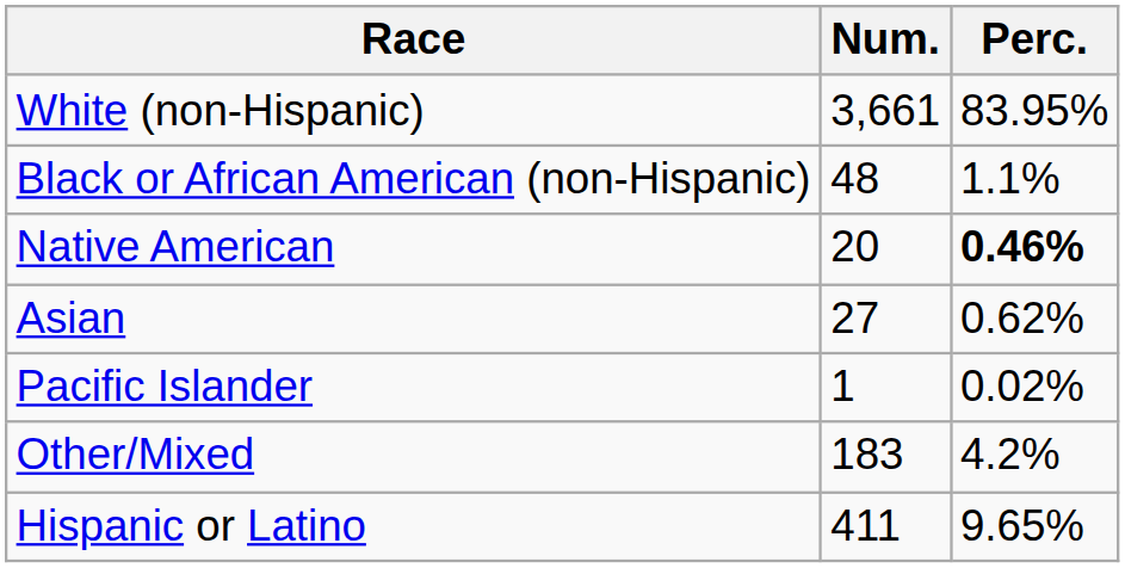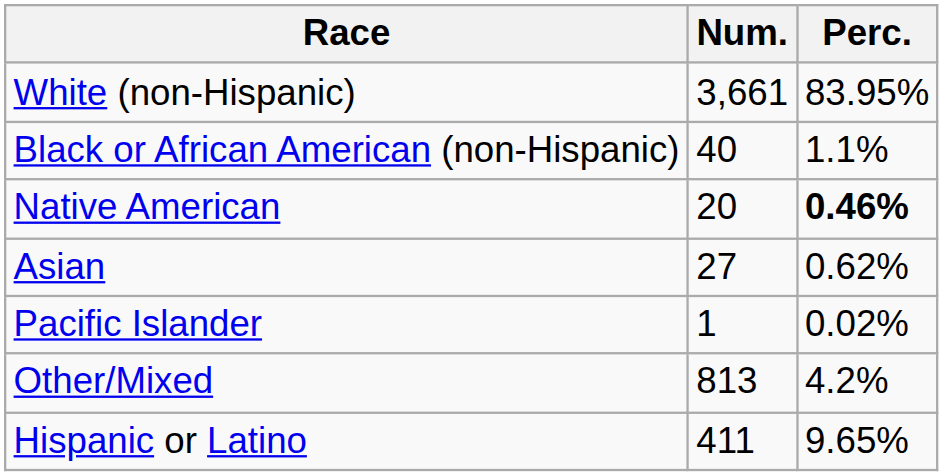Black or African American (non-Hispanic) | Num.: 48 -> 40
Other/Mixed | Num.: 183 -> 813
